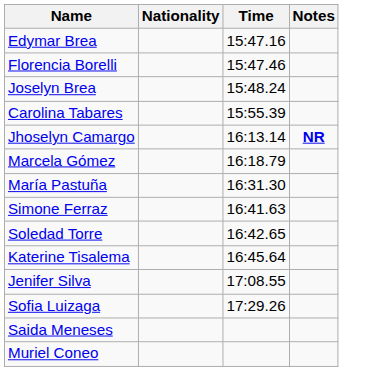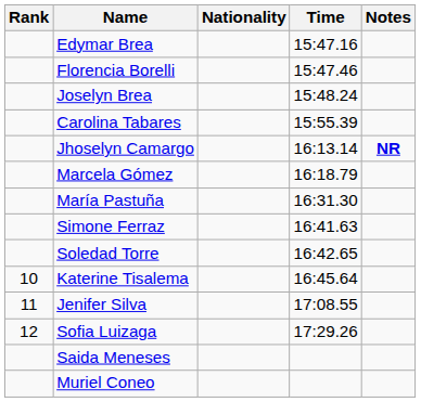+ column: Rank | 10 | 11 | 12
